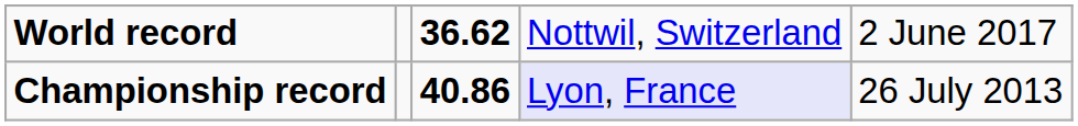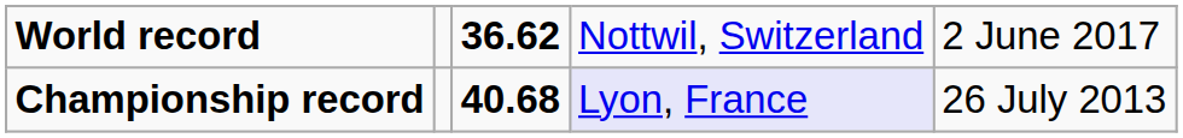Championship record | column 3: 40.86 -> 40.68
